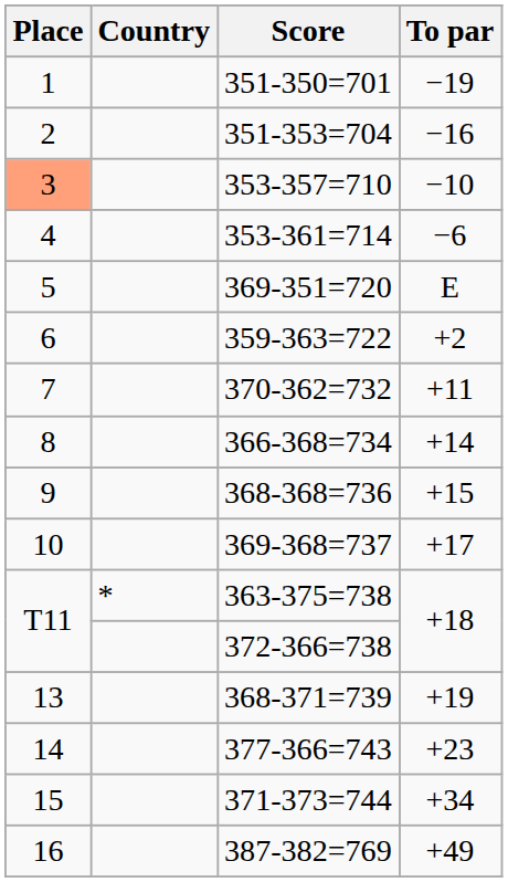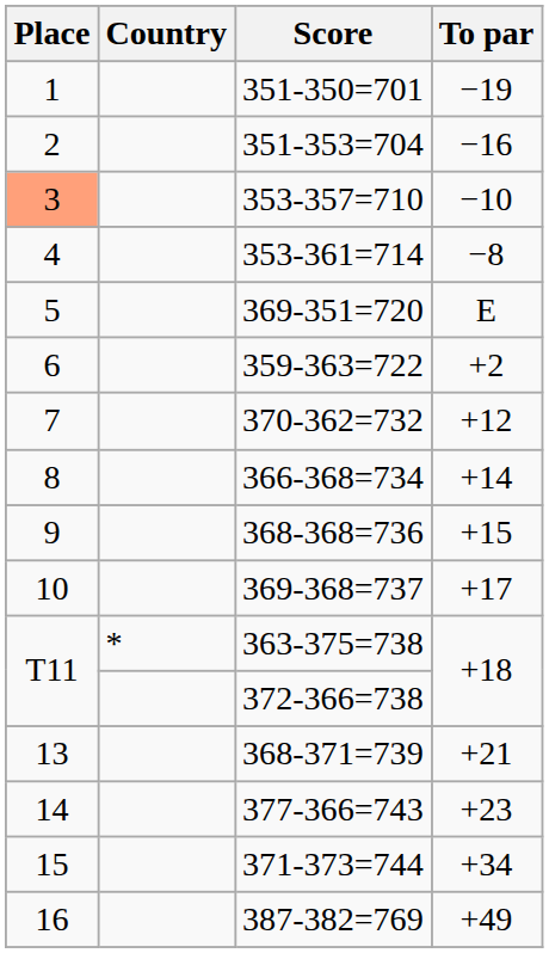353-361=714 | To par: −6 -> −8
370-362=732 | To par: +11 -> +12
368-371=739 | To par: +19 -> +21
